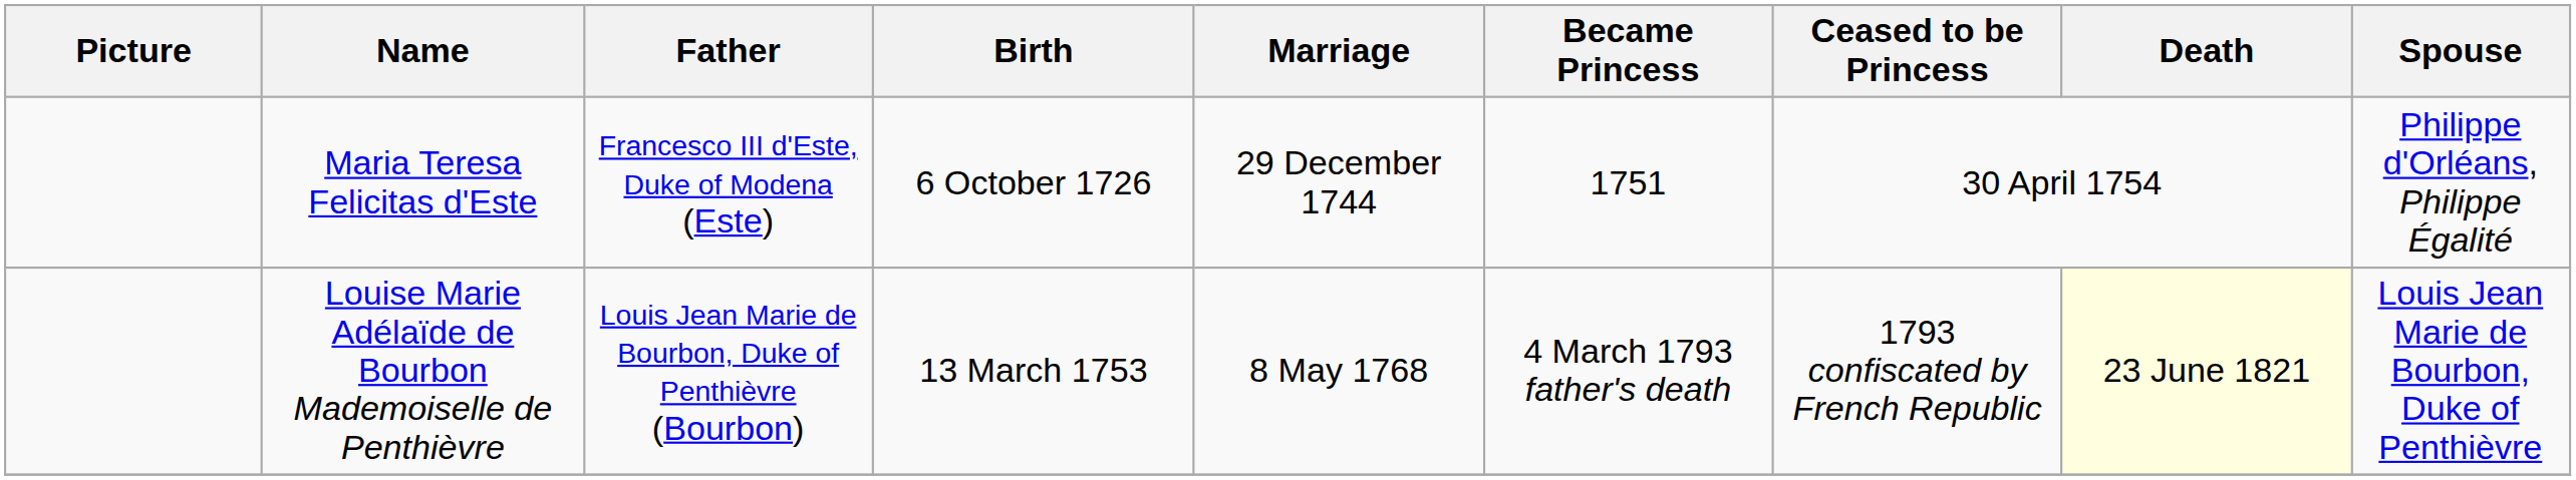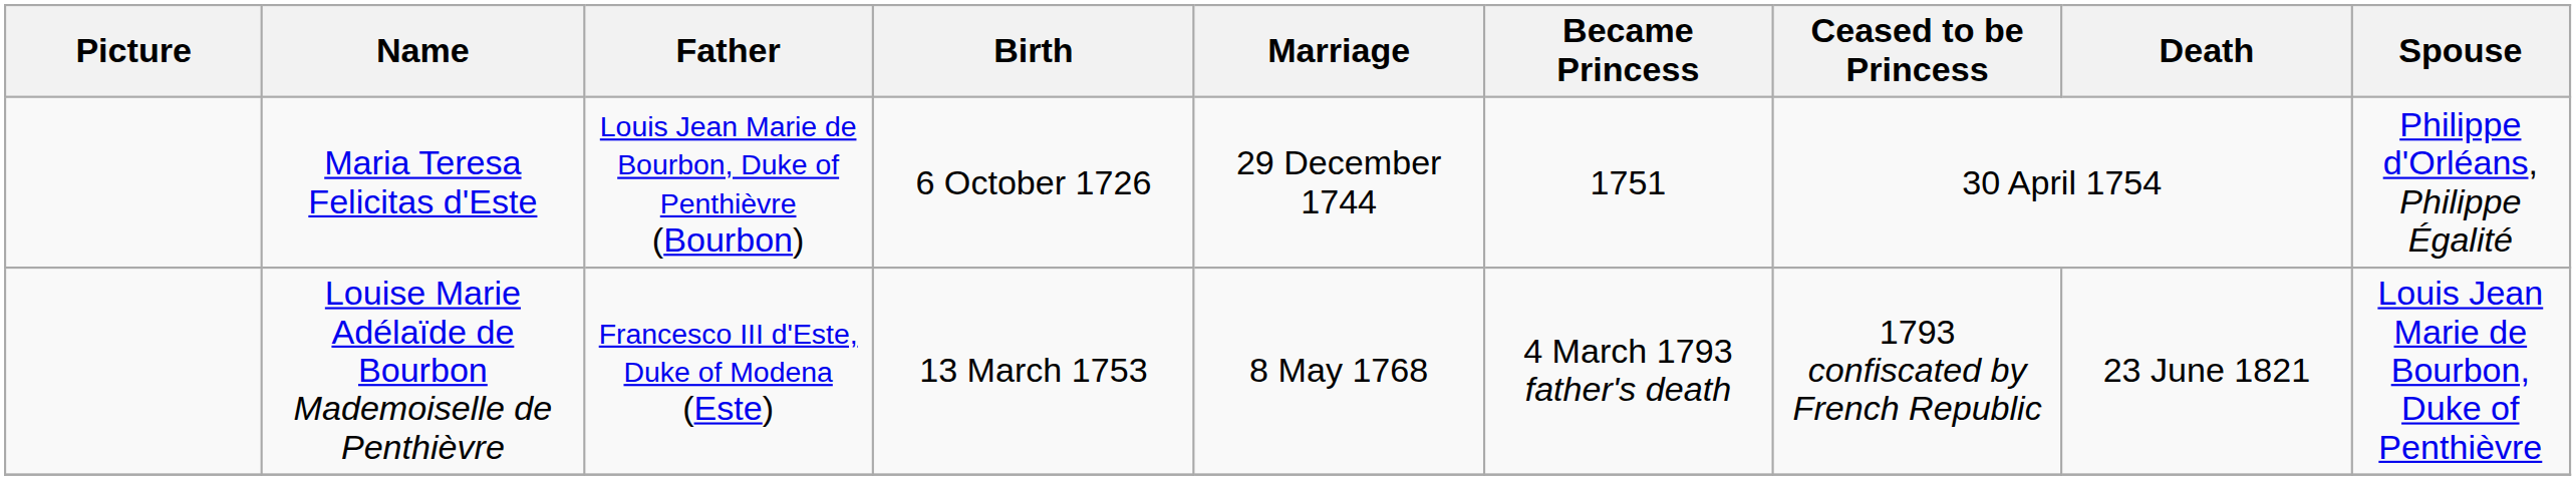Maria Teresa Felicitas d'Este | Father: Francesco III d'Este, Duke of Modena (Este) -> Louis Jean Marie de Bourbon, Duke of Penthièvre (Bourbon)
Louise Marie Adélaïde de Bourbon Mademoiselle de Penthièvre | Father: Louis Jean Marie de Bourbon, Duke of Penthièvre (Bourbon) -> Francesco III d'Este, Duke of Modena (Este)
Louise Marie Adélaïde de Bourbon Mademoiselle de Penthièvre | Death: lightyellow background -> no background
